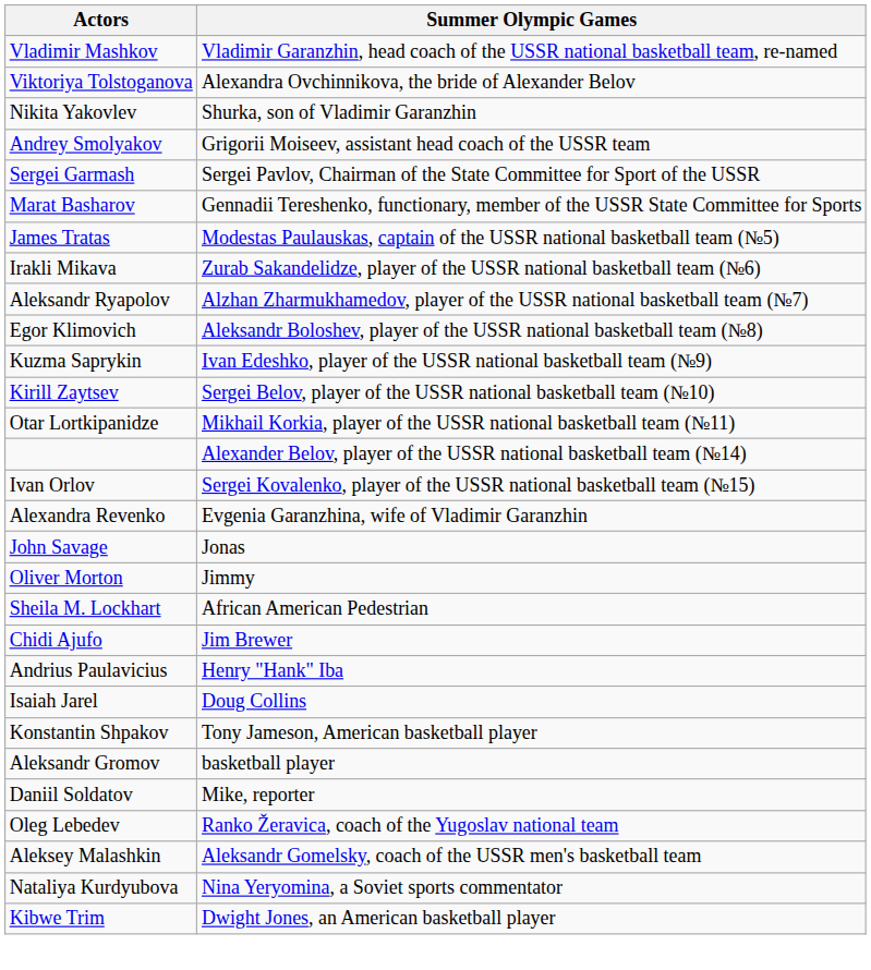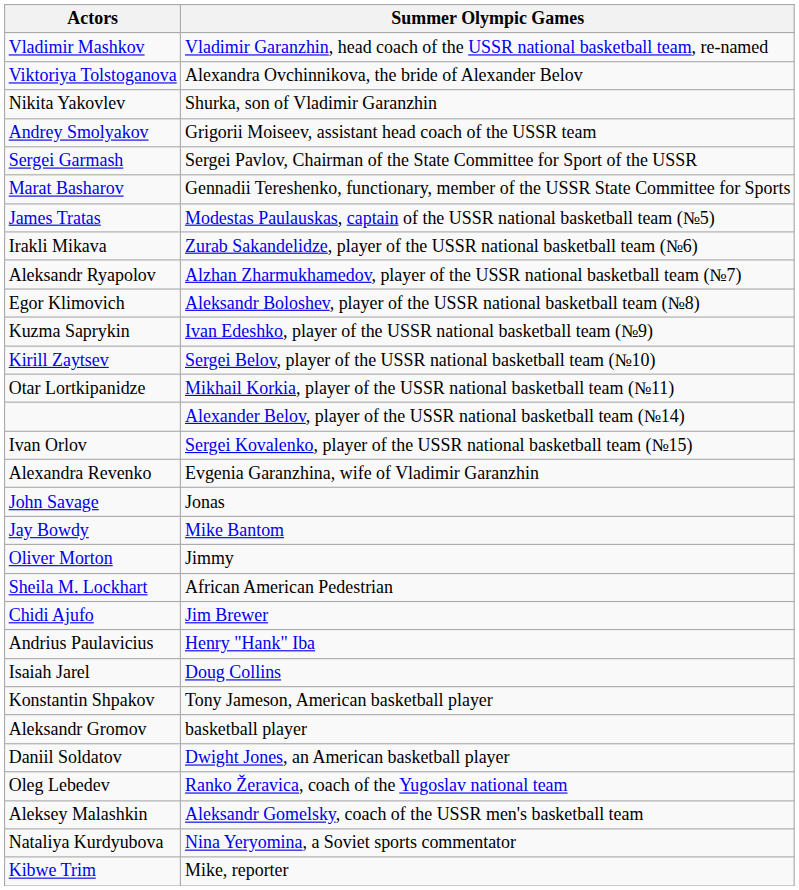+ row: Jay Bowdy | Mike Bantom
Daniil Soldatov | Summer Olympic Games: Mike, reporter -> Dwight Jones, an American basketball player
Kibwe Trim | Summer Olympic Games: Dwight Jones, an American basketball player -> Mike, reporter
